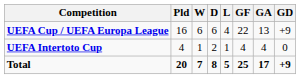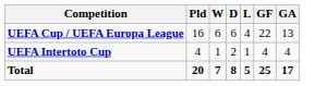- column: GD | +9 | 0 | +9
